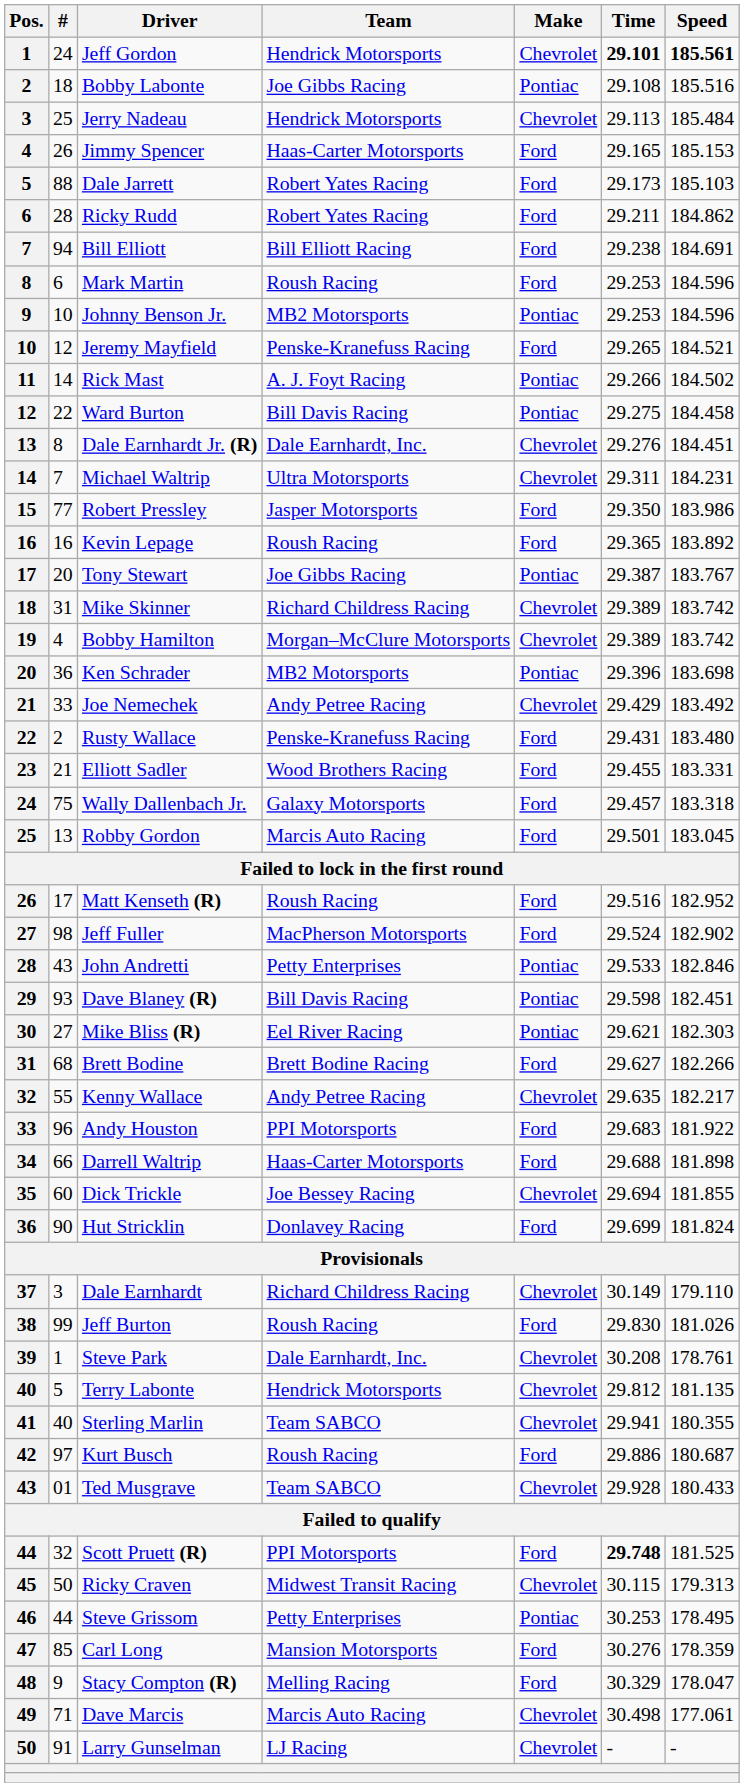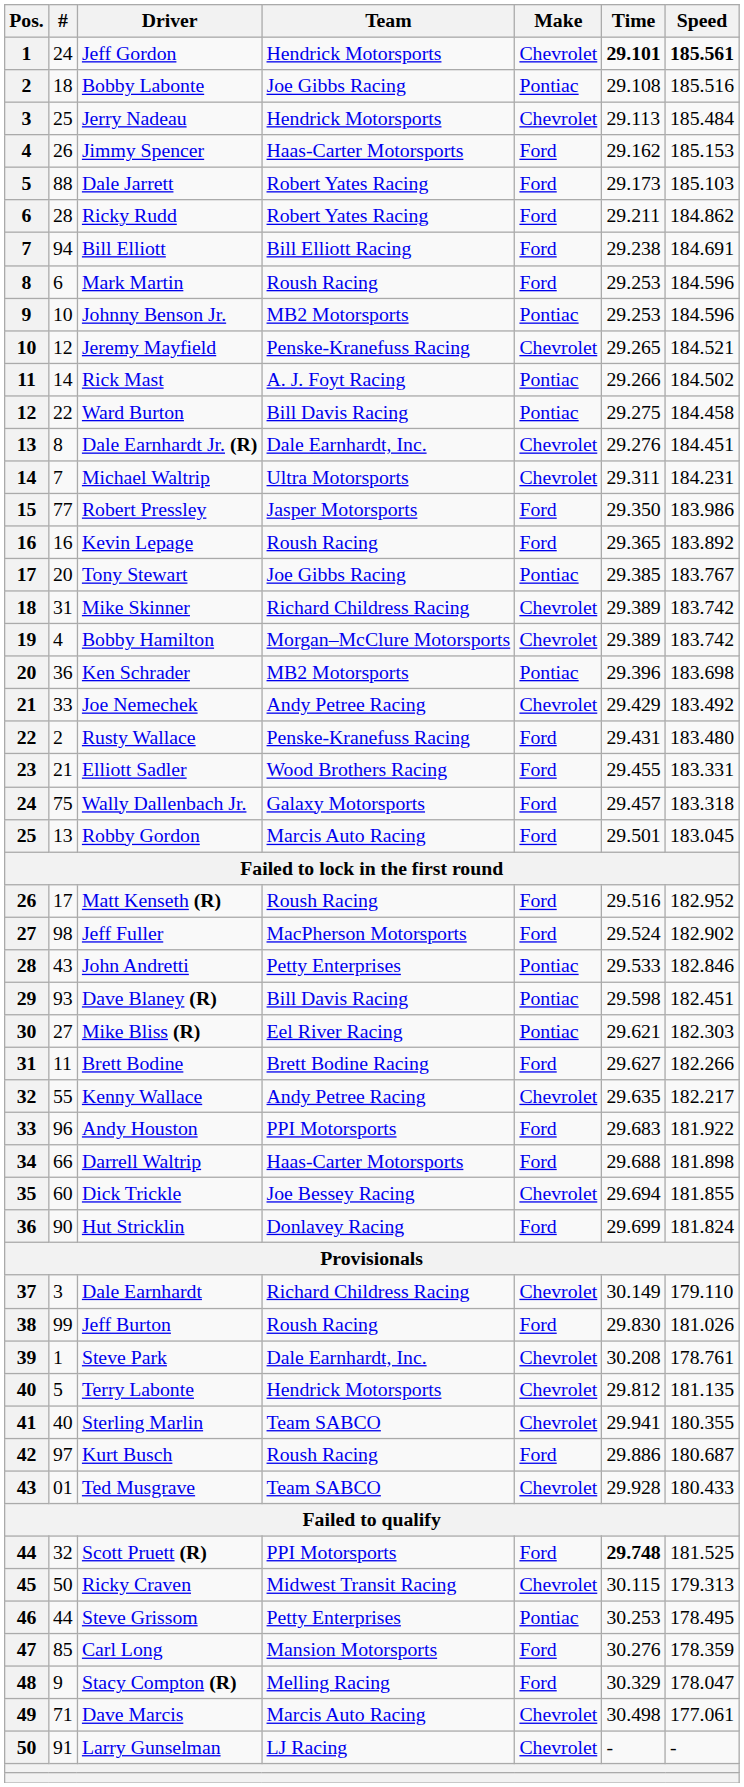Jimmy Spencer | Time: 29.165 -> 29.162
Jeremy Mayfield | Make: Ford -> Chevrolet
Tony Stewart | Time: 29.387 -> 29.385
Brett Bodine | #: 68 -> 11
